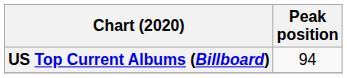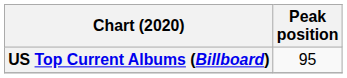US Top Current Albums (Billboard) | Peak position: 94 -> 95
